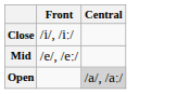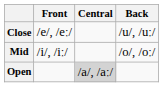+ column: Back | /u/, /uː/ | /o/, /oː/
Close | Front: /i/, /iː/ -> /e/, /eː/
Mid | Front: /e/, /eː/ -> /i/, /iː/
